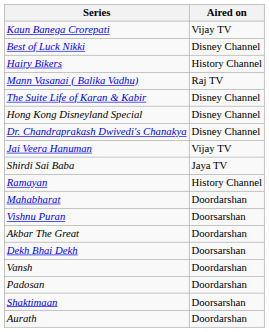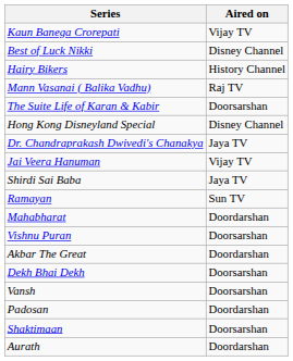The Suite Life of Karan & Kabir | Aired on: Disney Channel -> Doorsarshan
Dr. Chandraprakash Dwivedi's Chanakya | Aired on: Disney Channel -> Jaya TV
Ramayan | Aired on: History Channel -> Sun TV
Vansh | Aired on: Doordarshan -> Doorsarshan
